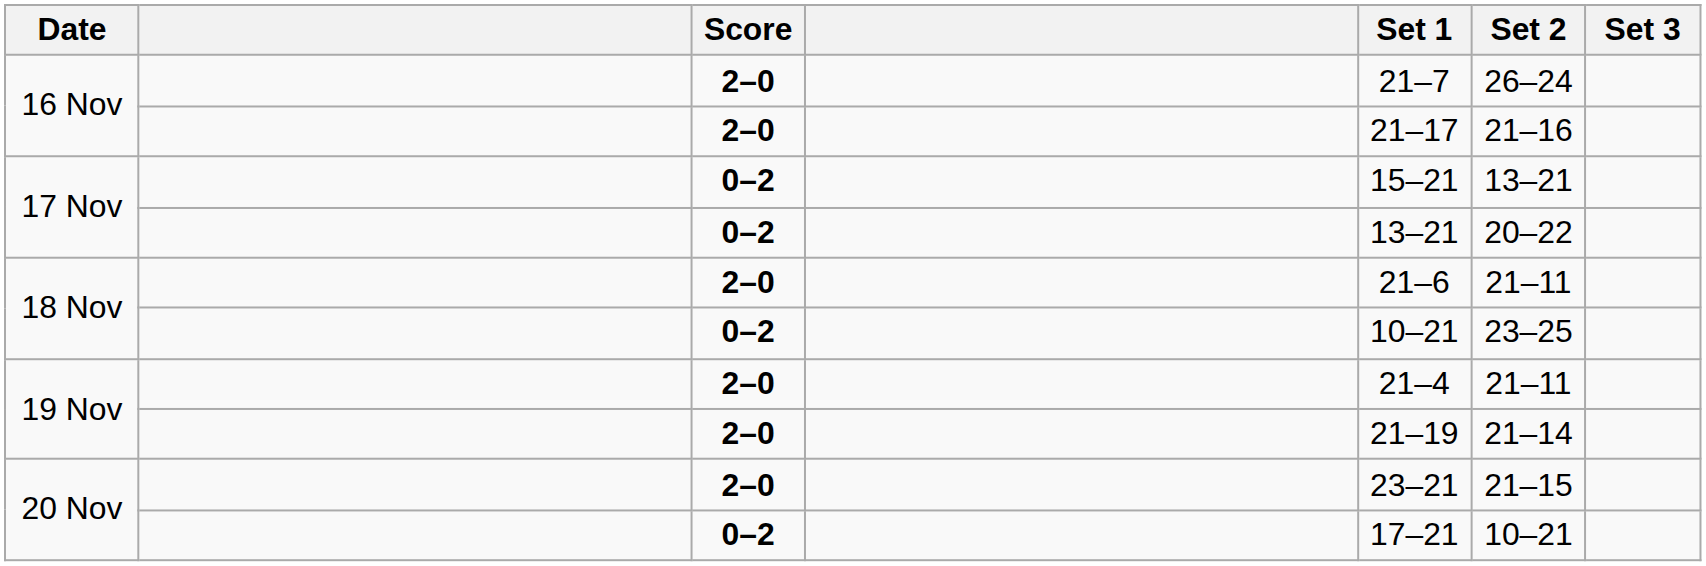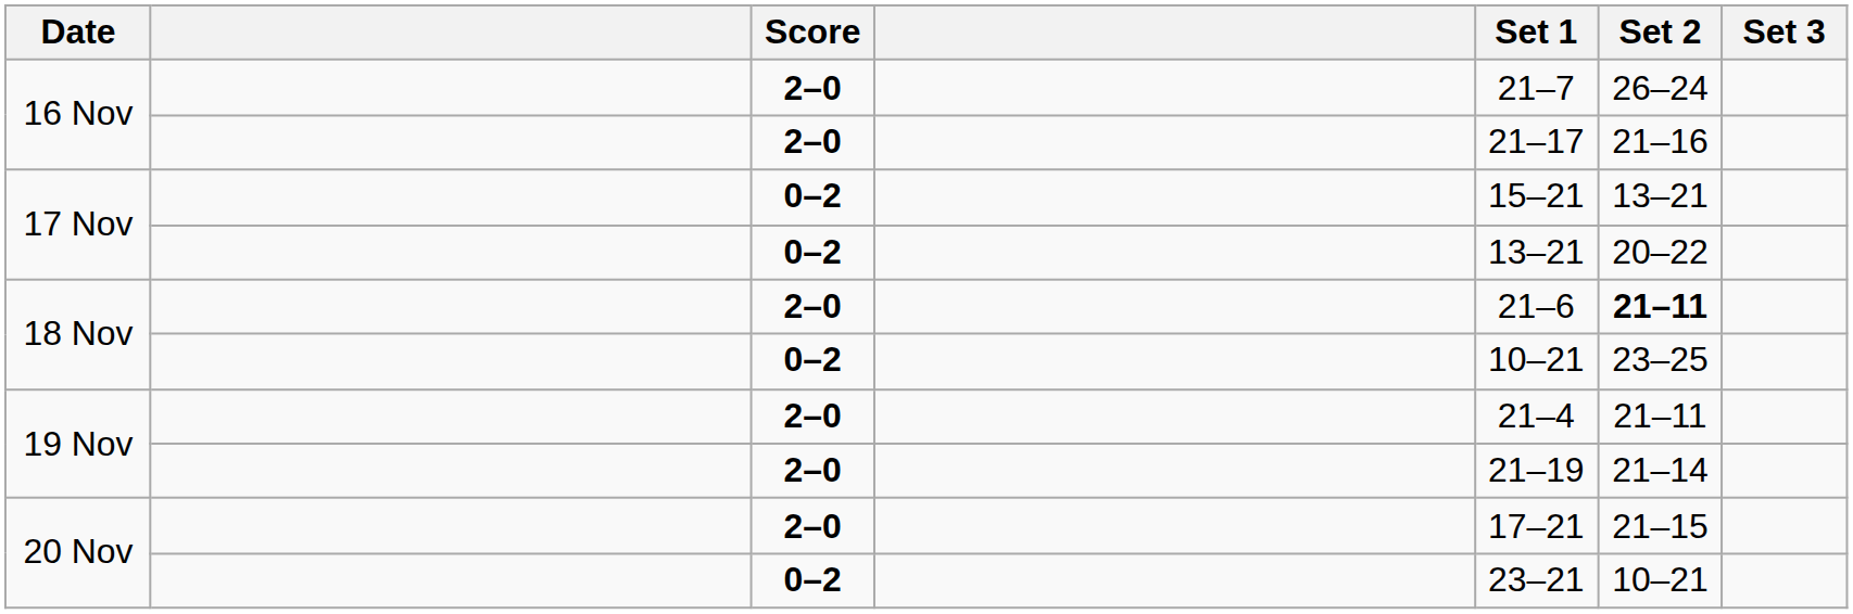18 Nov / 2–0 | Set 2: normal -> bold
20 Nov / 2–0 | Set 1: 23–21 -> 17–21
20 Nov / 0–2 | Set 1: 17–21 -> 23–21
